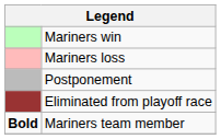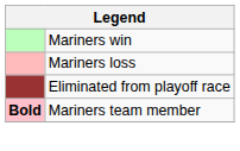- row: Postponement
Mariners team member | column 1: no background -> pink background
